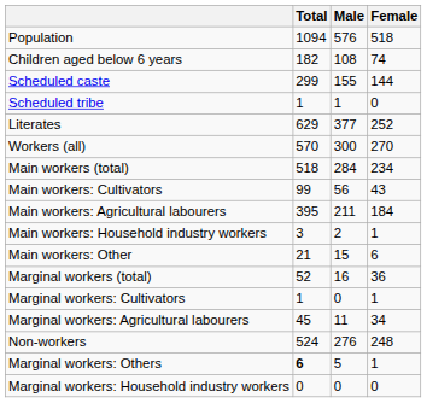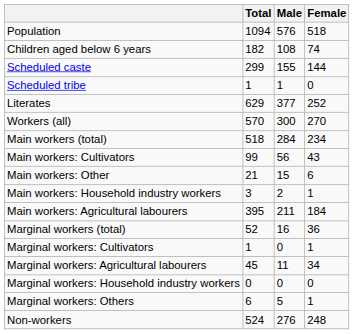rows swapped: Main workers: Agricultural labourers <-> Main workers: Other
rows swapped: Marginal workers: Household industry workers <-> Non-workers
Marginal workers: Others | Total: bold -> normal
